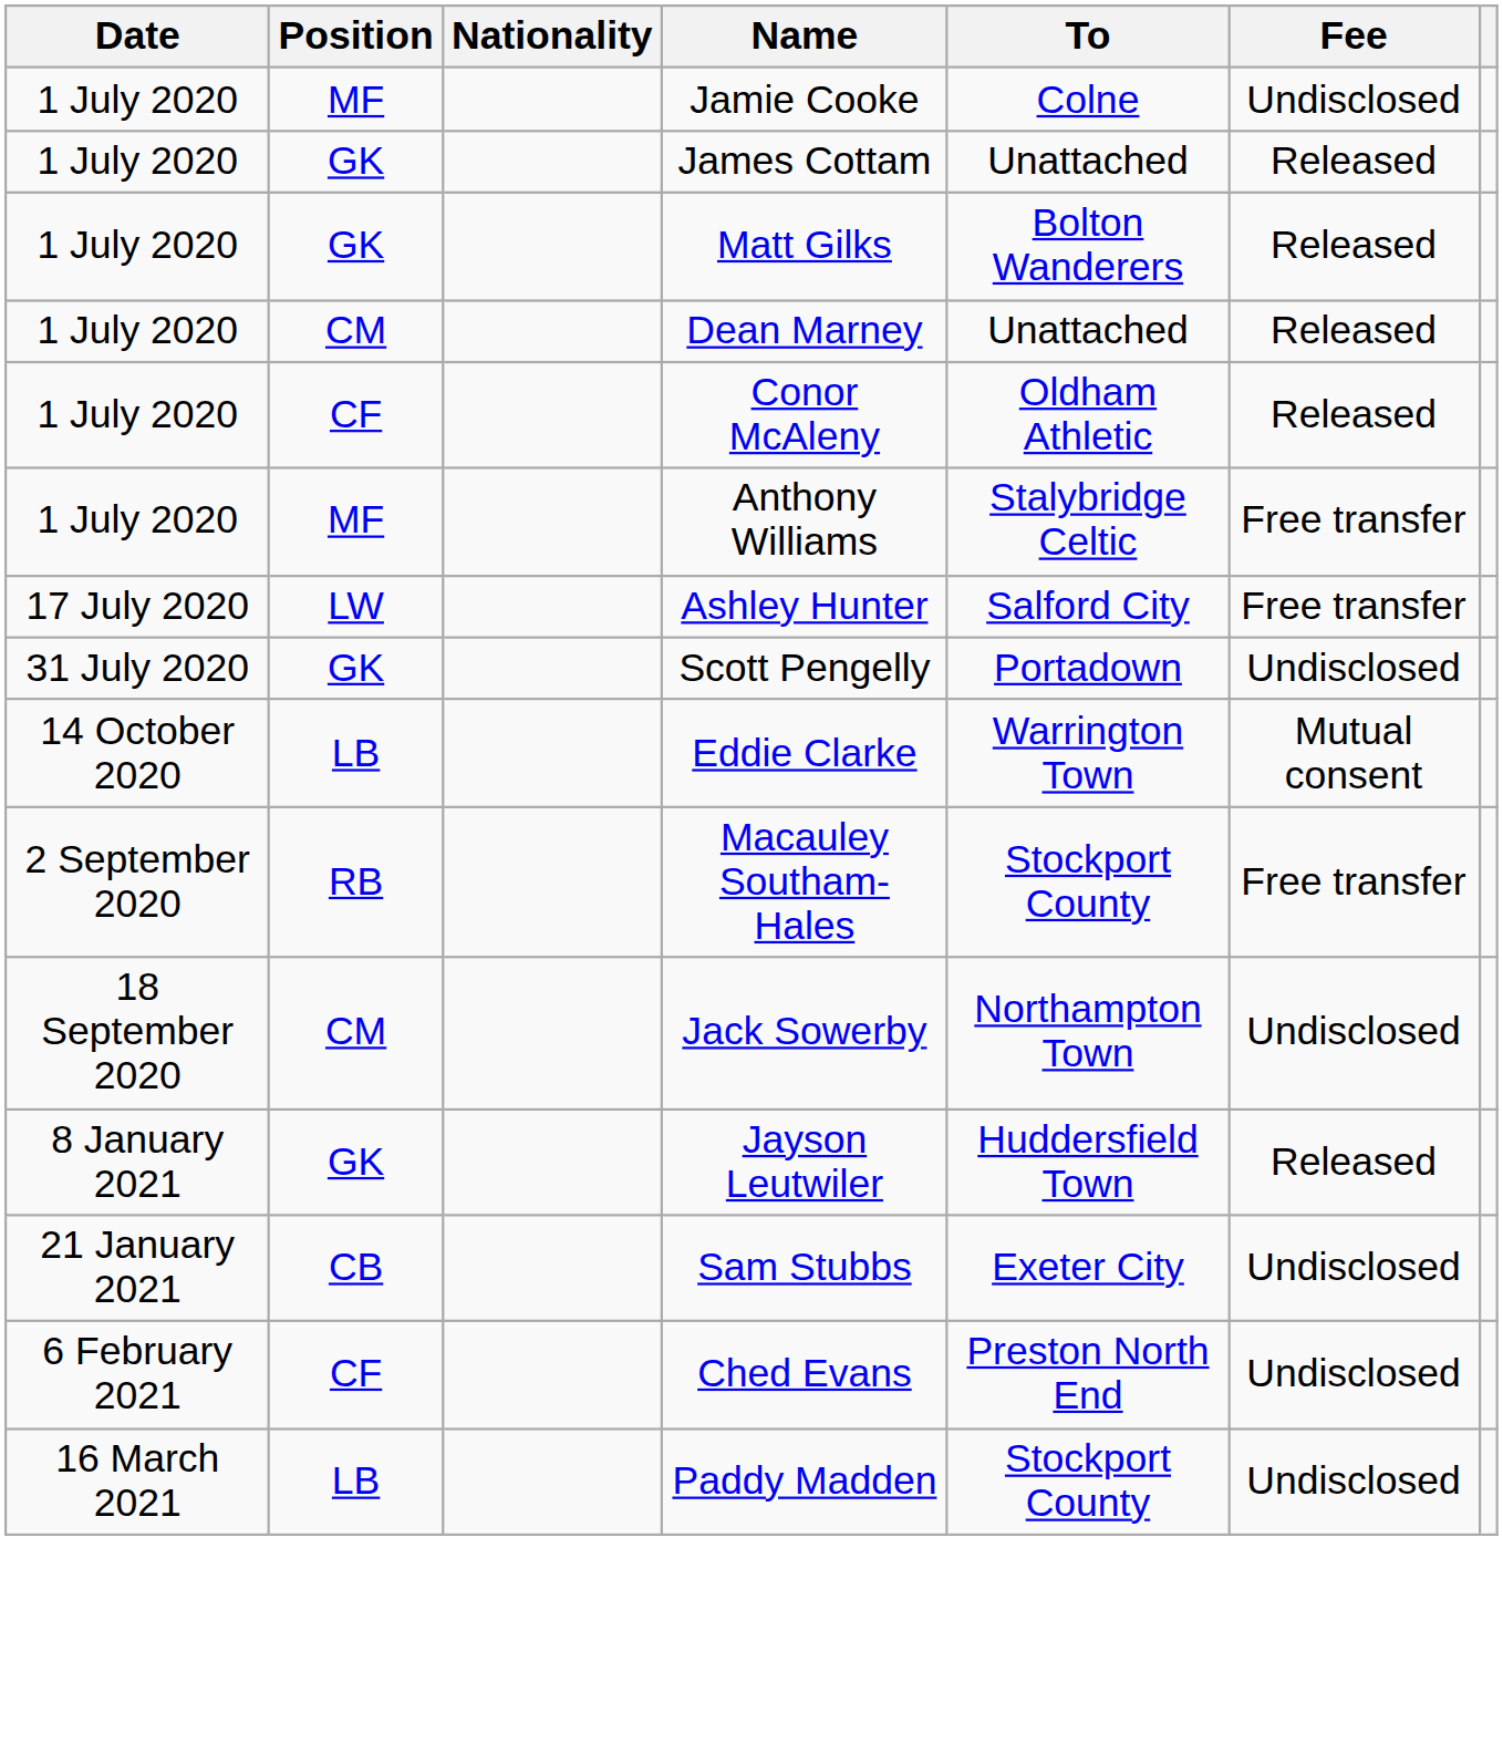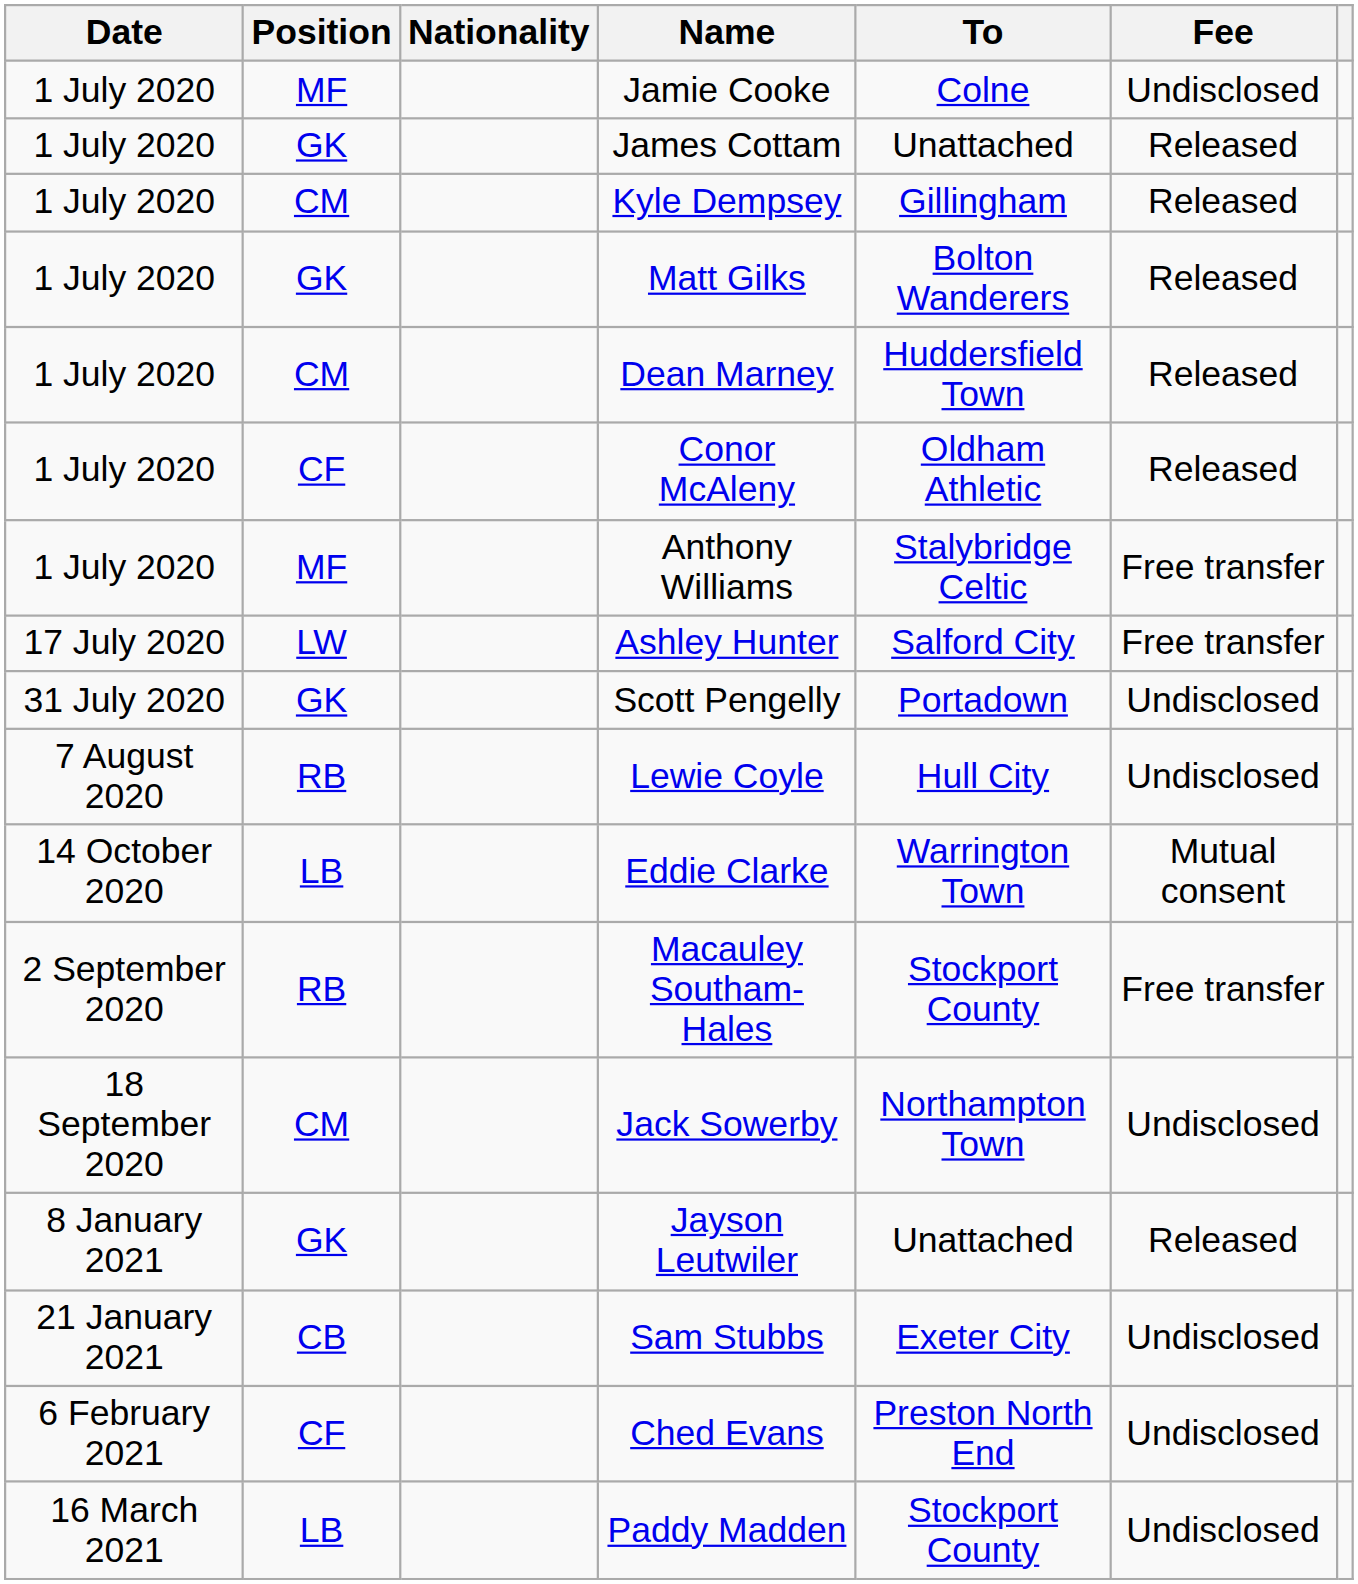+ row: 1 July 2020 | CM | Kyle Dempsey | Gillingham | Released
Dean Marney | To: Unattached -> Huddersfield Town
+ row: 7 August 2020 | RB | Lewie Coyle | Hull City | Undisclosed
Jayson Leutwiler | To: Huddersfield Town -> Unattached
